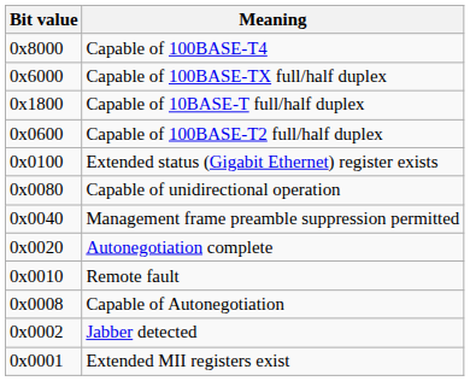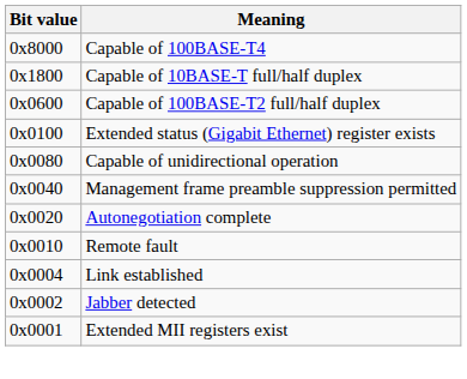- row: 0x6000 | Capable of 100BASE-TX full/half duplex
- row: 0x0008 | Capable of Autonegotiation
+ row: 0x0004 | Link established
